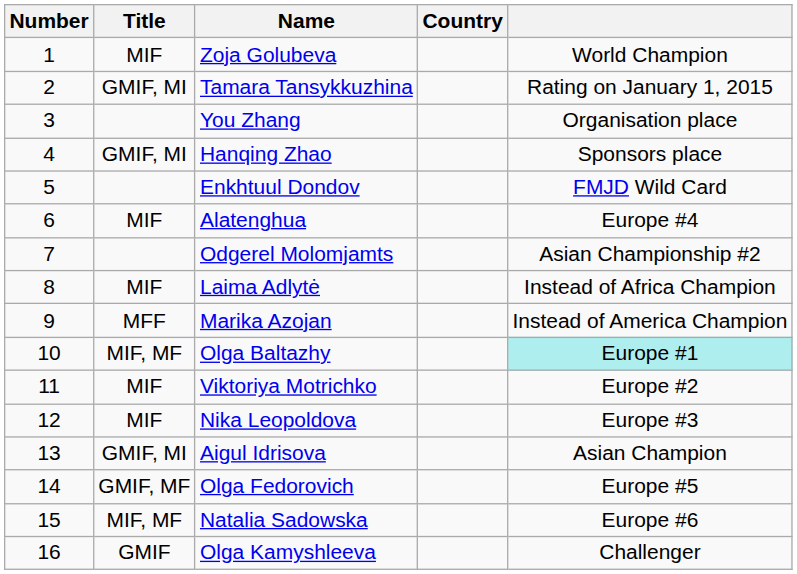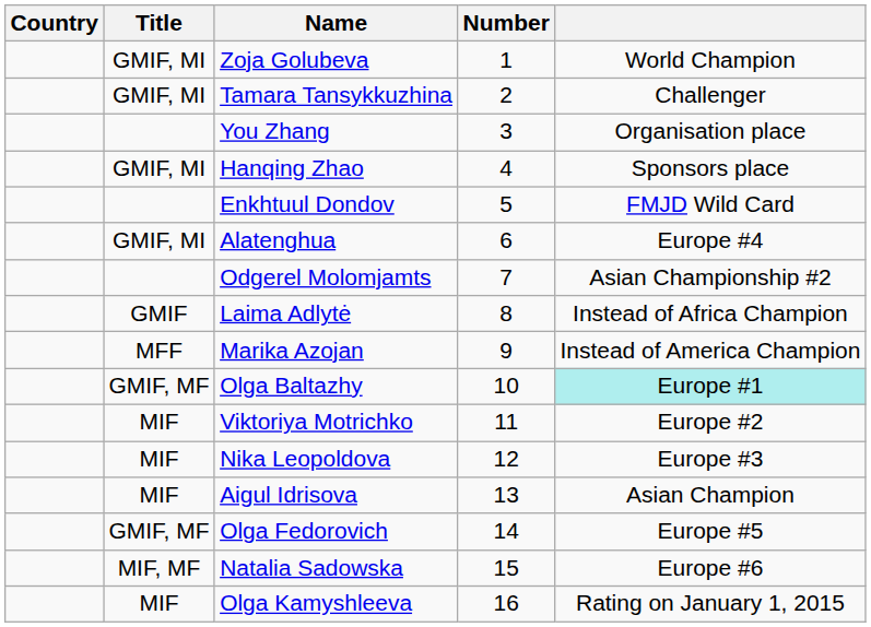columns swapped: Number <-> Country
Zoja Golubeva | Title: MIF -> GMIF, MI
Tamara Tansykkuzhina | column 5: Rating on January 1, 2015 -> Challenger
Alatenghua | Title: MIF -> GMIF, MI
Laima Adlytė | Title: MIF -> GMIF
Olga Baltazhy | Title: MIF, MF -> GMIF, MF
Aigul Idrisova | Title: GMIF, MI -> MIF
Olga Kamyshleeva | Title: GMIF -> MIF
Olga Kamyshleeva | column 5: Challenger -> Rating on January 1, 2015
